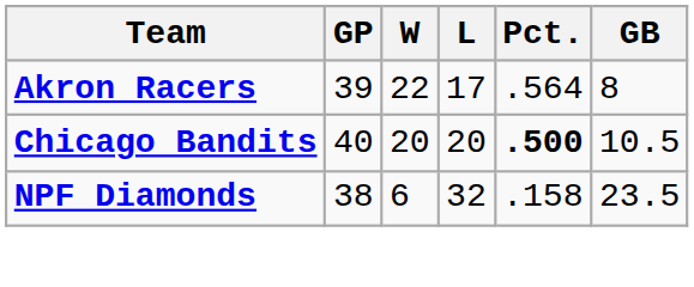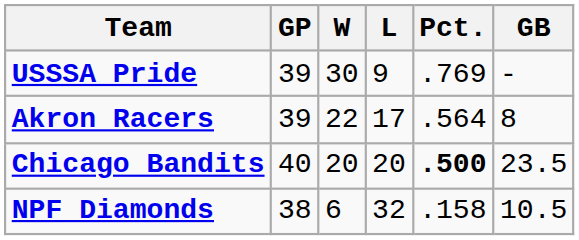+ row: USSSA Pride | 39 | 30 | 9 | .769 | -
Chicago Bandits | GB: 10.5 -> 23.5
NPF Diamonds | GB: 23.5 -> 10.5
